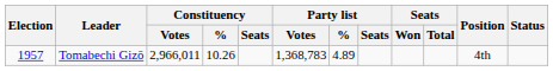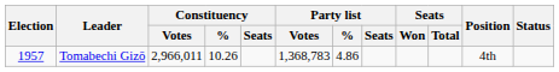Tomabechi Gizō | Party list / %: 4.89 -> 4.86
